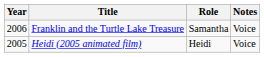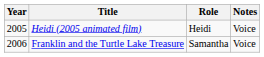rows swapped: Heidi (2005 animated film) <-> Franklin and the Turtle Lake Treasure
